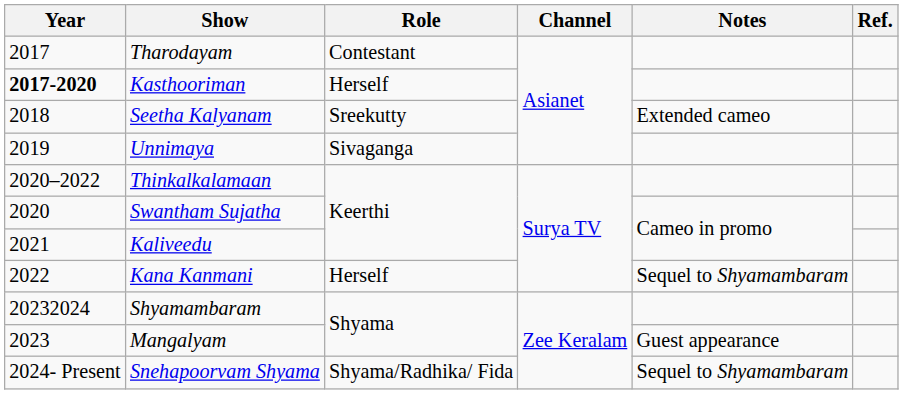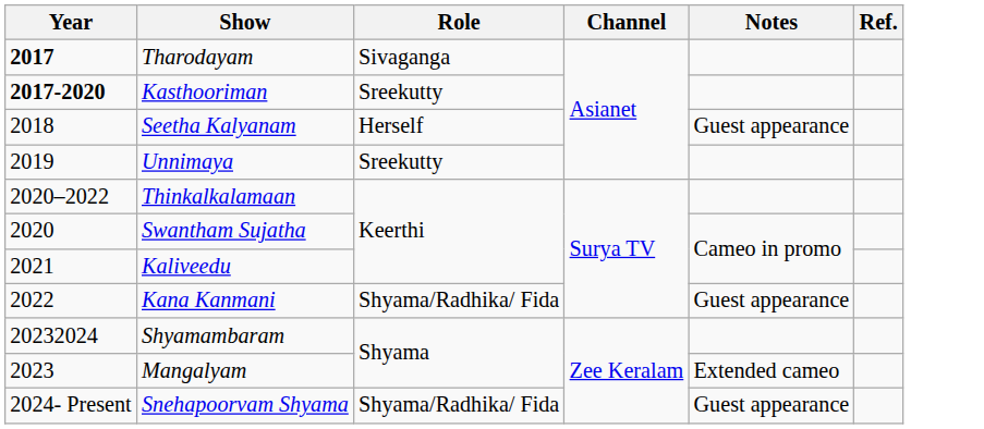Tharodayam | Year: normal -> bold
Tharodayam | Role: Contestant -> Sivaganga
Kasthooriman | Role: Herself -> Sreekutty
Seetha Kalyanam | Role: Sreekutty -> Herself
Seetha Kalyanam | Notes: Extended cameo -> Guest appearance
Unnimaya | Role: Sivaganga -> Sreekutty
Kana Kanmani | Role: Herself -> Shyama/Radhika/ Fida
Kana Kanmani | Notes: Sequel to Shyamambaram -> Guest appearance
Mangalyam | Notes: Guest appearance -> Extended cameo
Snehapoorvam Shyama | Notes: Sequel to Shyamambaram -> Guest appearance
